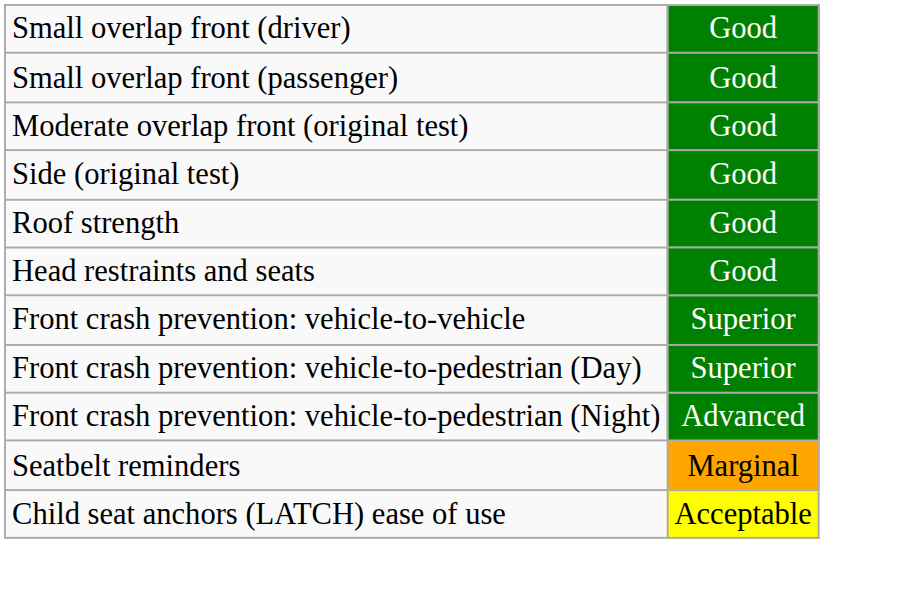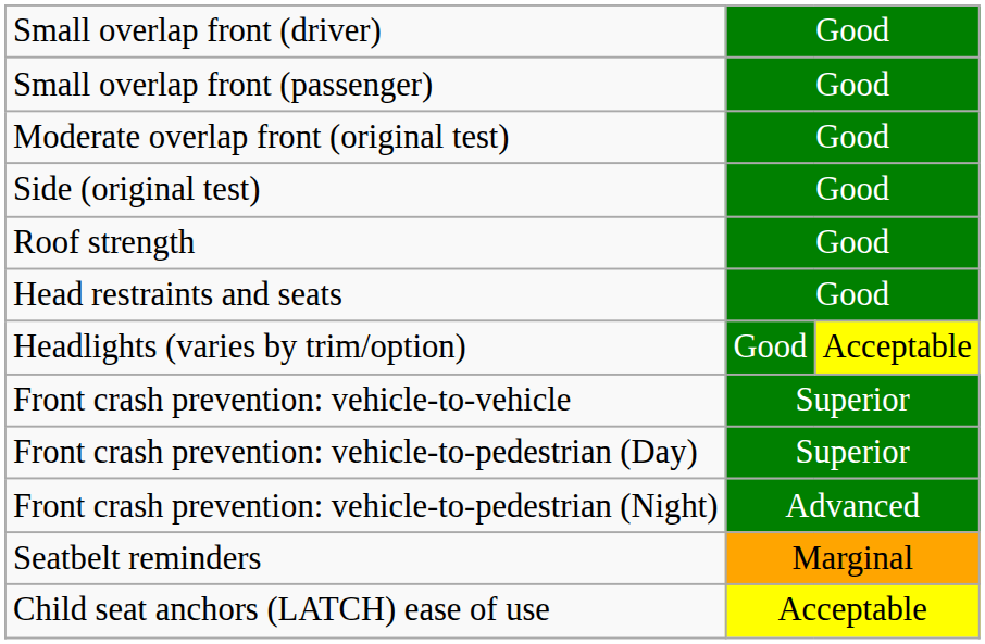+ row: Headlights (varies by trim/option) | Good | Acceptable
